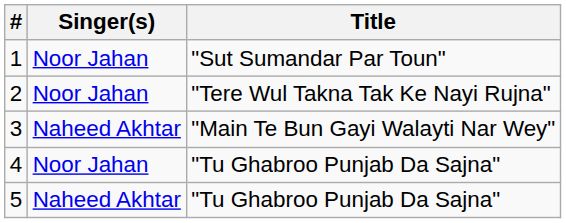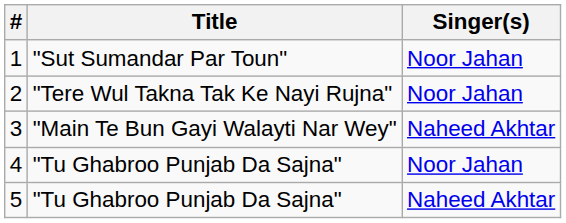columns swapped: Title <-> Singer(s)
